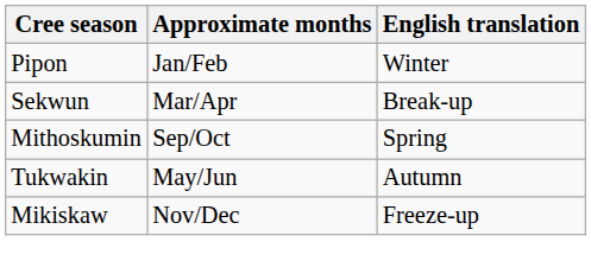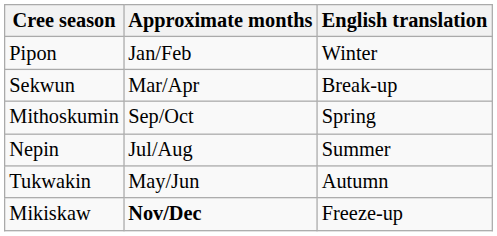+ row: Nepin | Jul/Aug | Summer
Mikiskaw | Approximate months: normal -> bold
